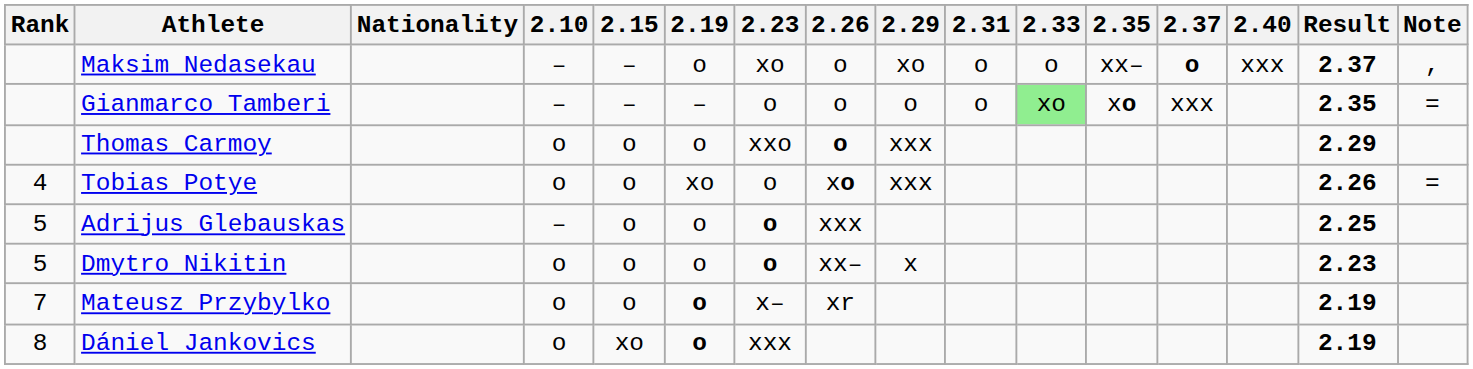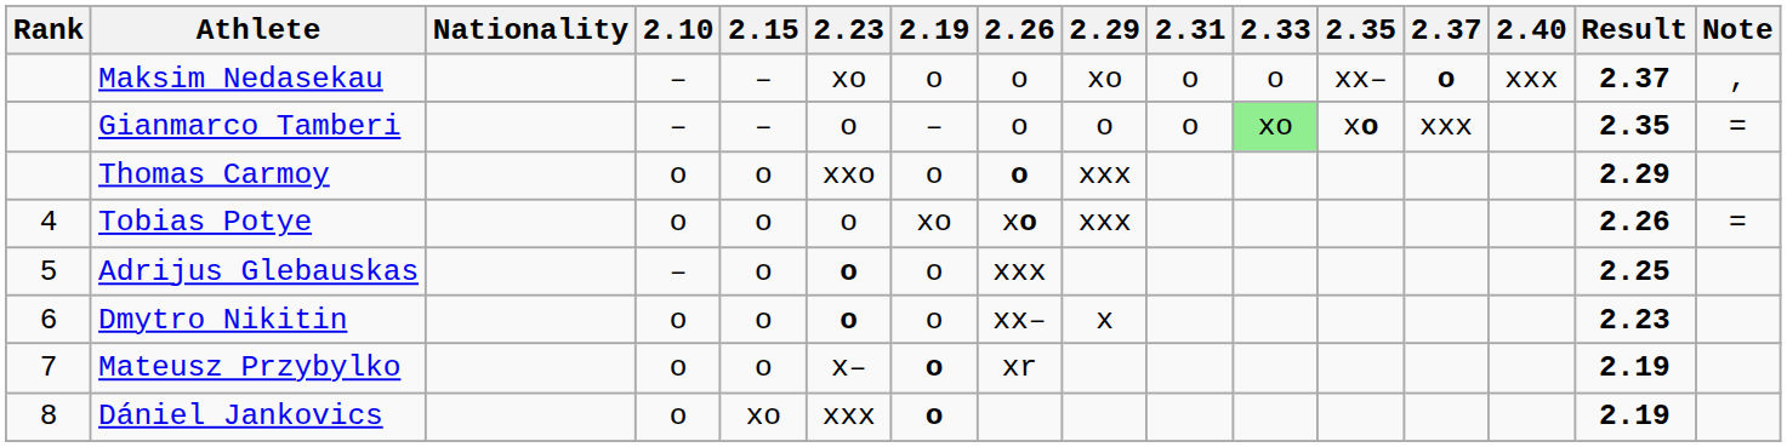columns swapped: 2.19 <-> 2.23
Dmytro Nikitin | Rank: 5 -> 6
